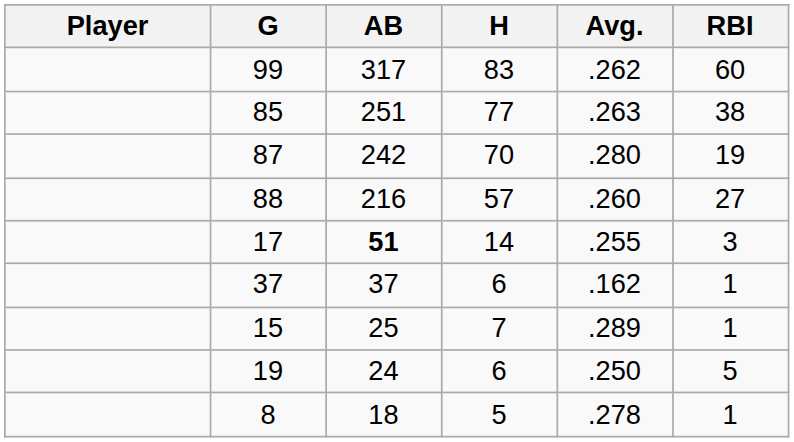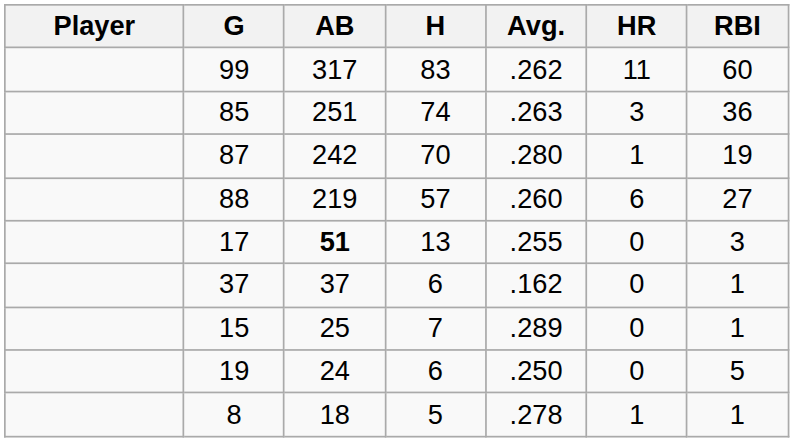+ column: HR | 11 | 3 | 1 | 6 | 0 | 0 | 0 | 0 | 1
85 | H: 77 -> 74
85 | RBI: 38 -> 36
88 | AB: 216 -> 219
17 | H: 14 -> 13
